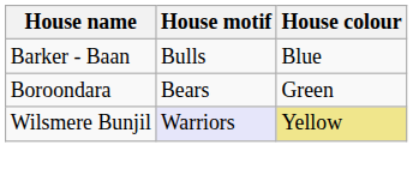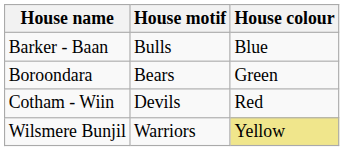+ row: Cotham - Wiin | Devils | Red
Wilsmere Bunjil | House motif: lavender background -> no background
